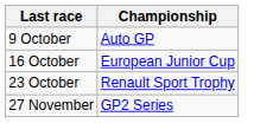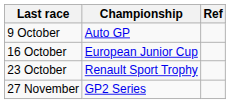+ column: Ref
